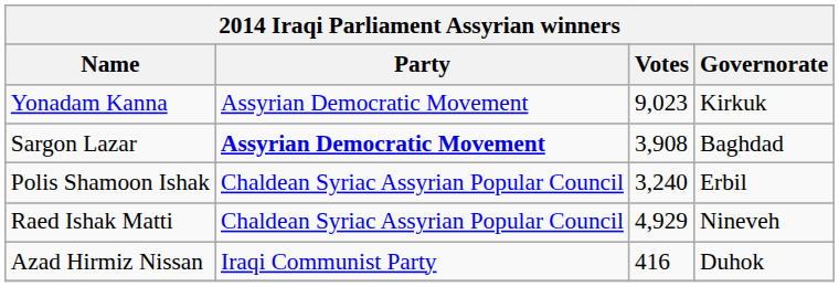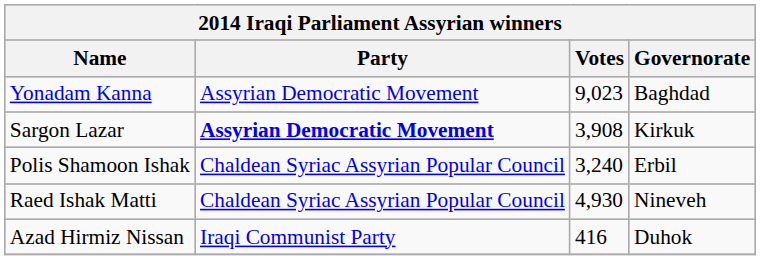Yonadam Kanna | Governorate: Kirkuk -> Baghdad
Sargon Lazar | Governorate: Baghdad -> Kirkuk
Raed Ishak Matti | Votes: 4,929 -> 4,930
